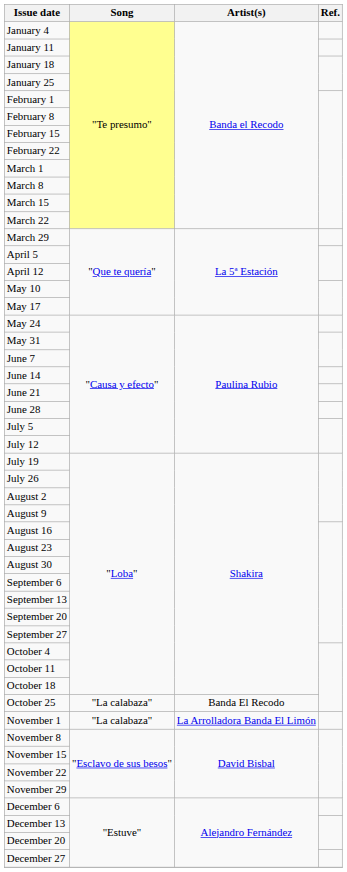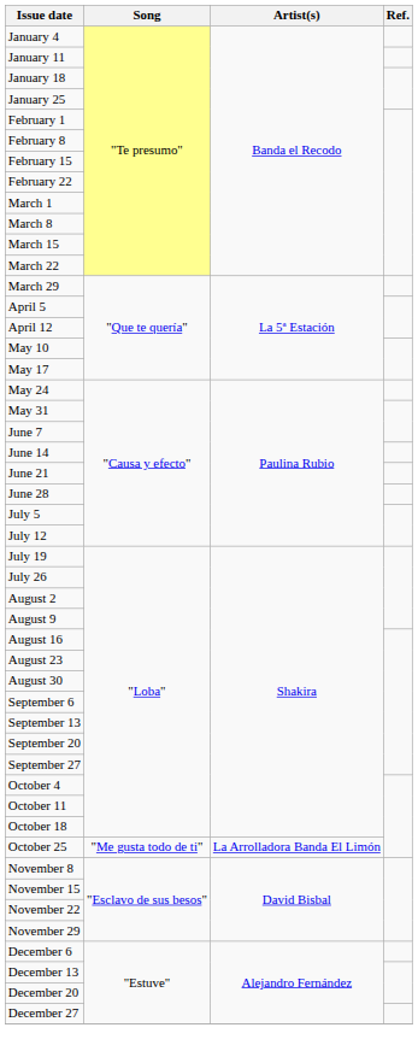October 25 | Song: "La calabaza" -> "Me gusta todo de ti"
October 25 | Artist(s): Banda El Recodo -> La Arrolladora Banda El Limón
- row: November 1 | "La calabaza" | La Arrolladora Banda El Limón
